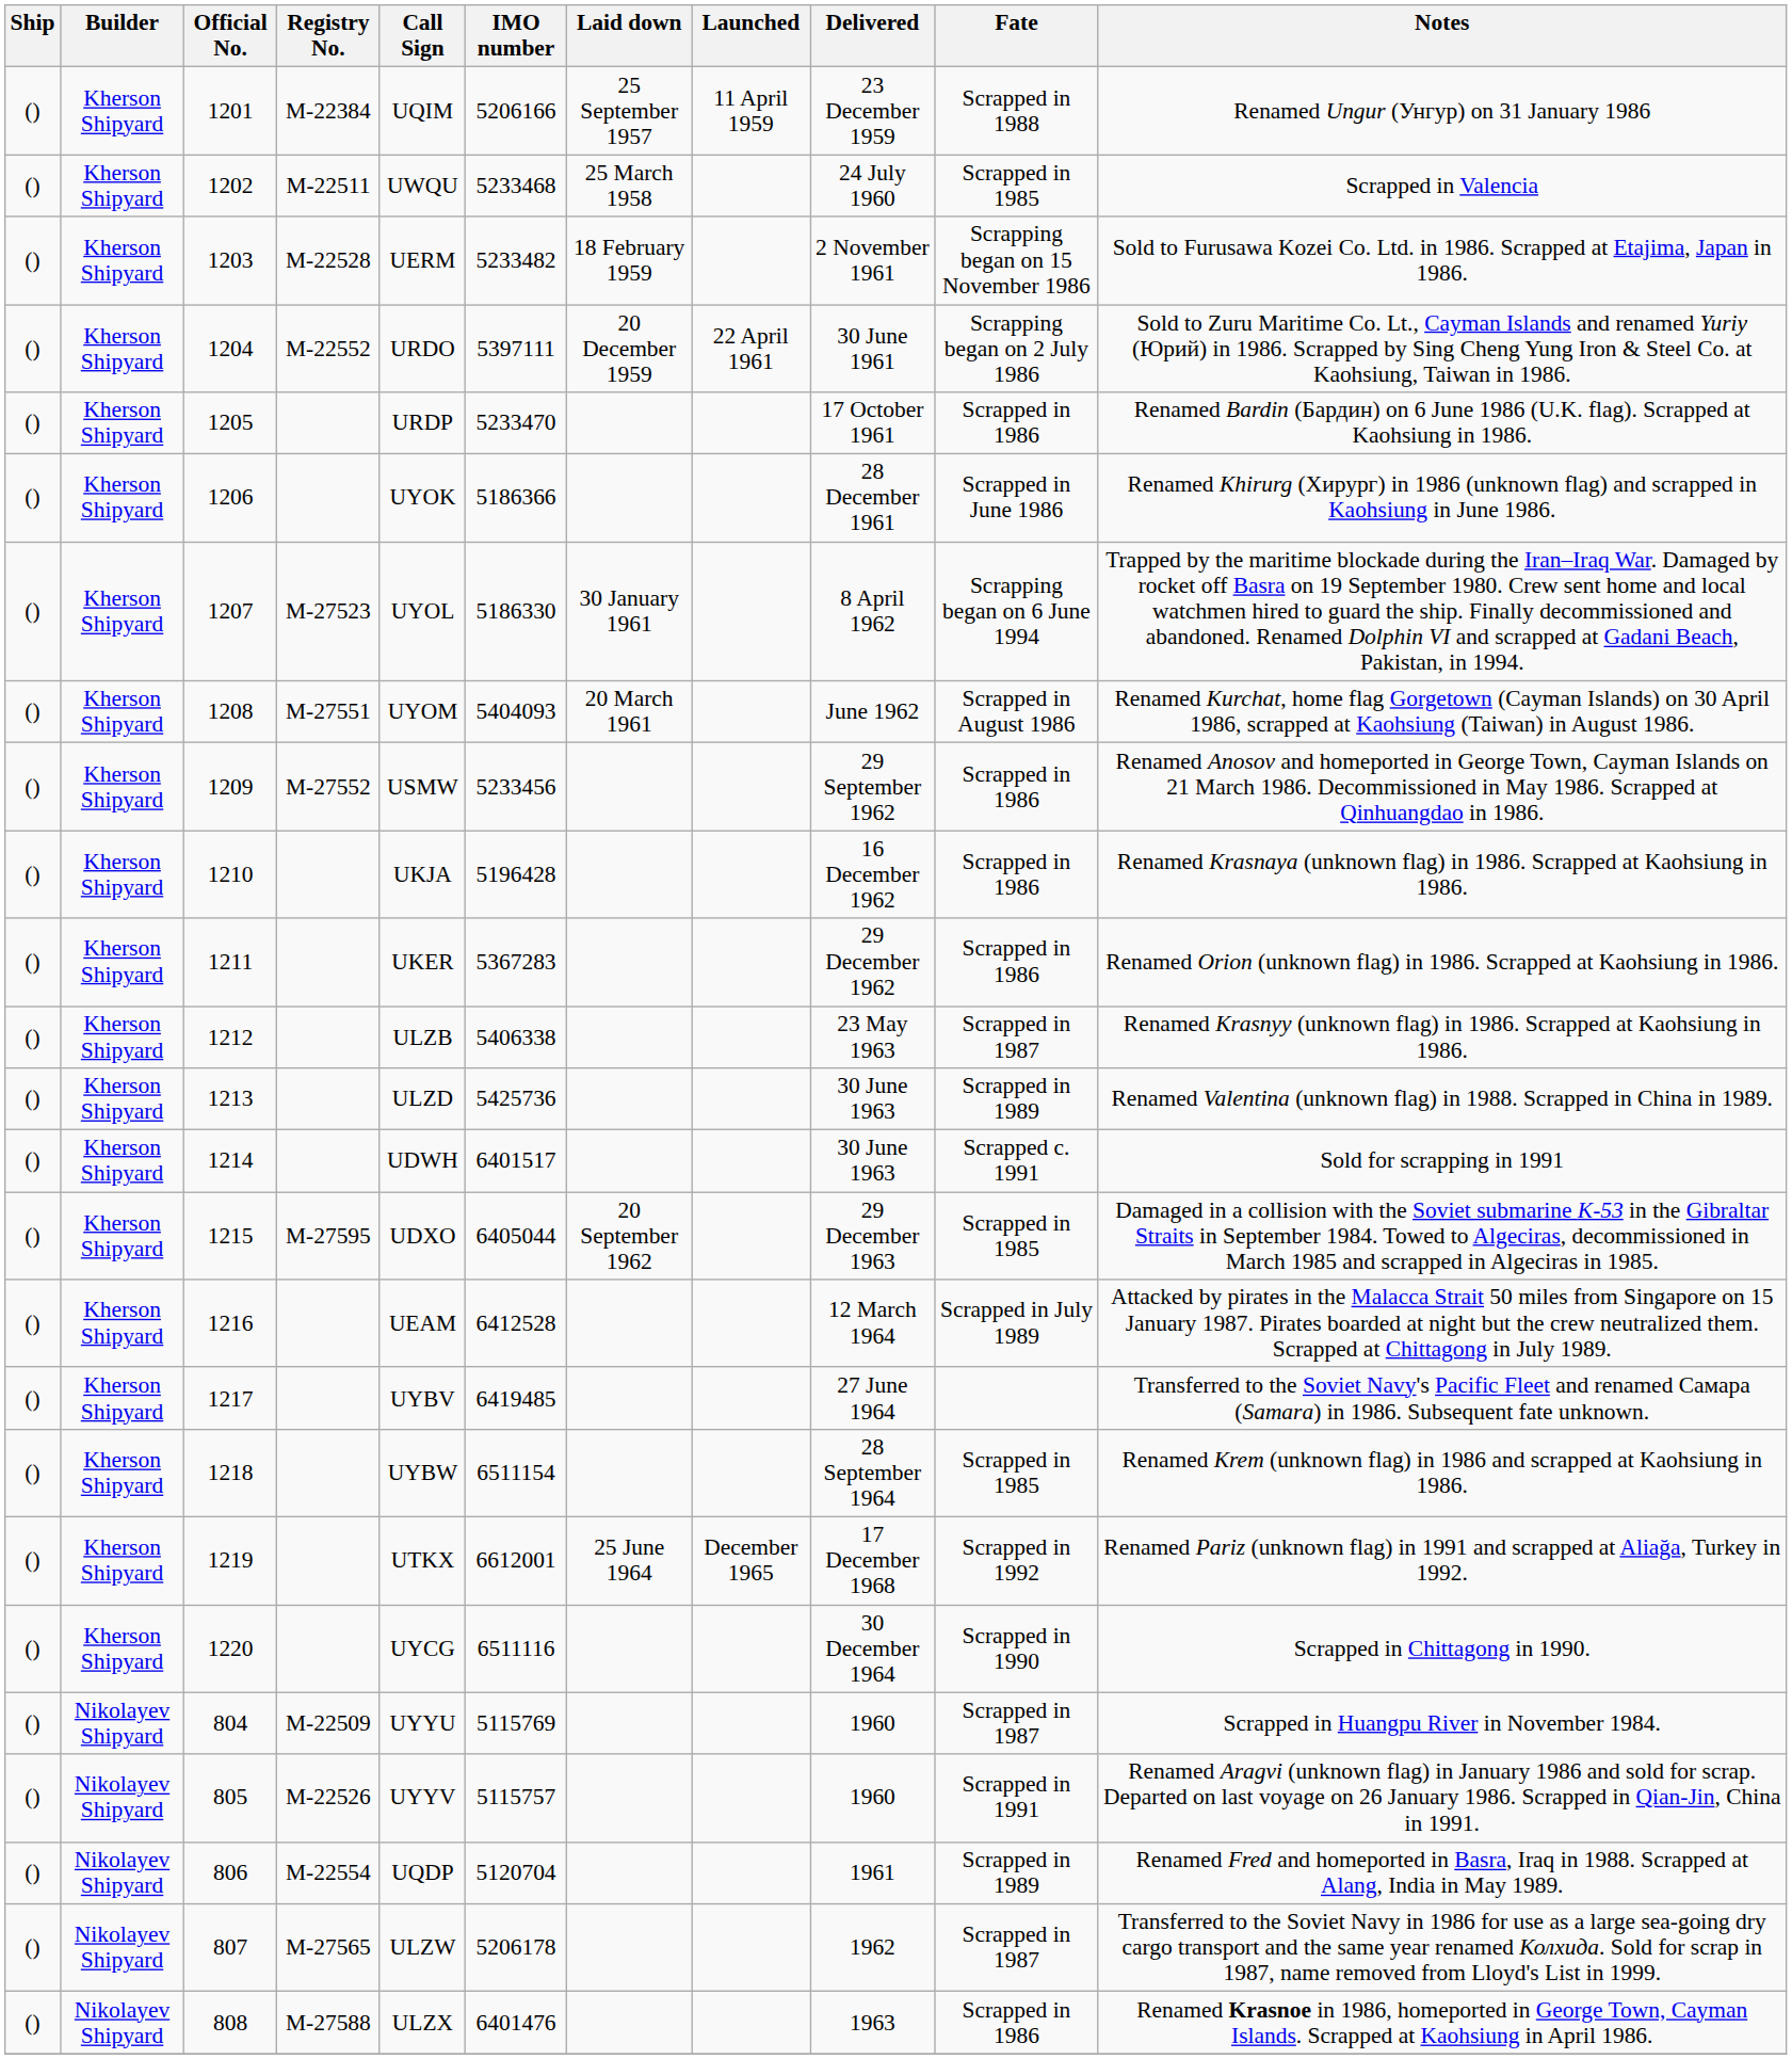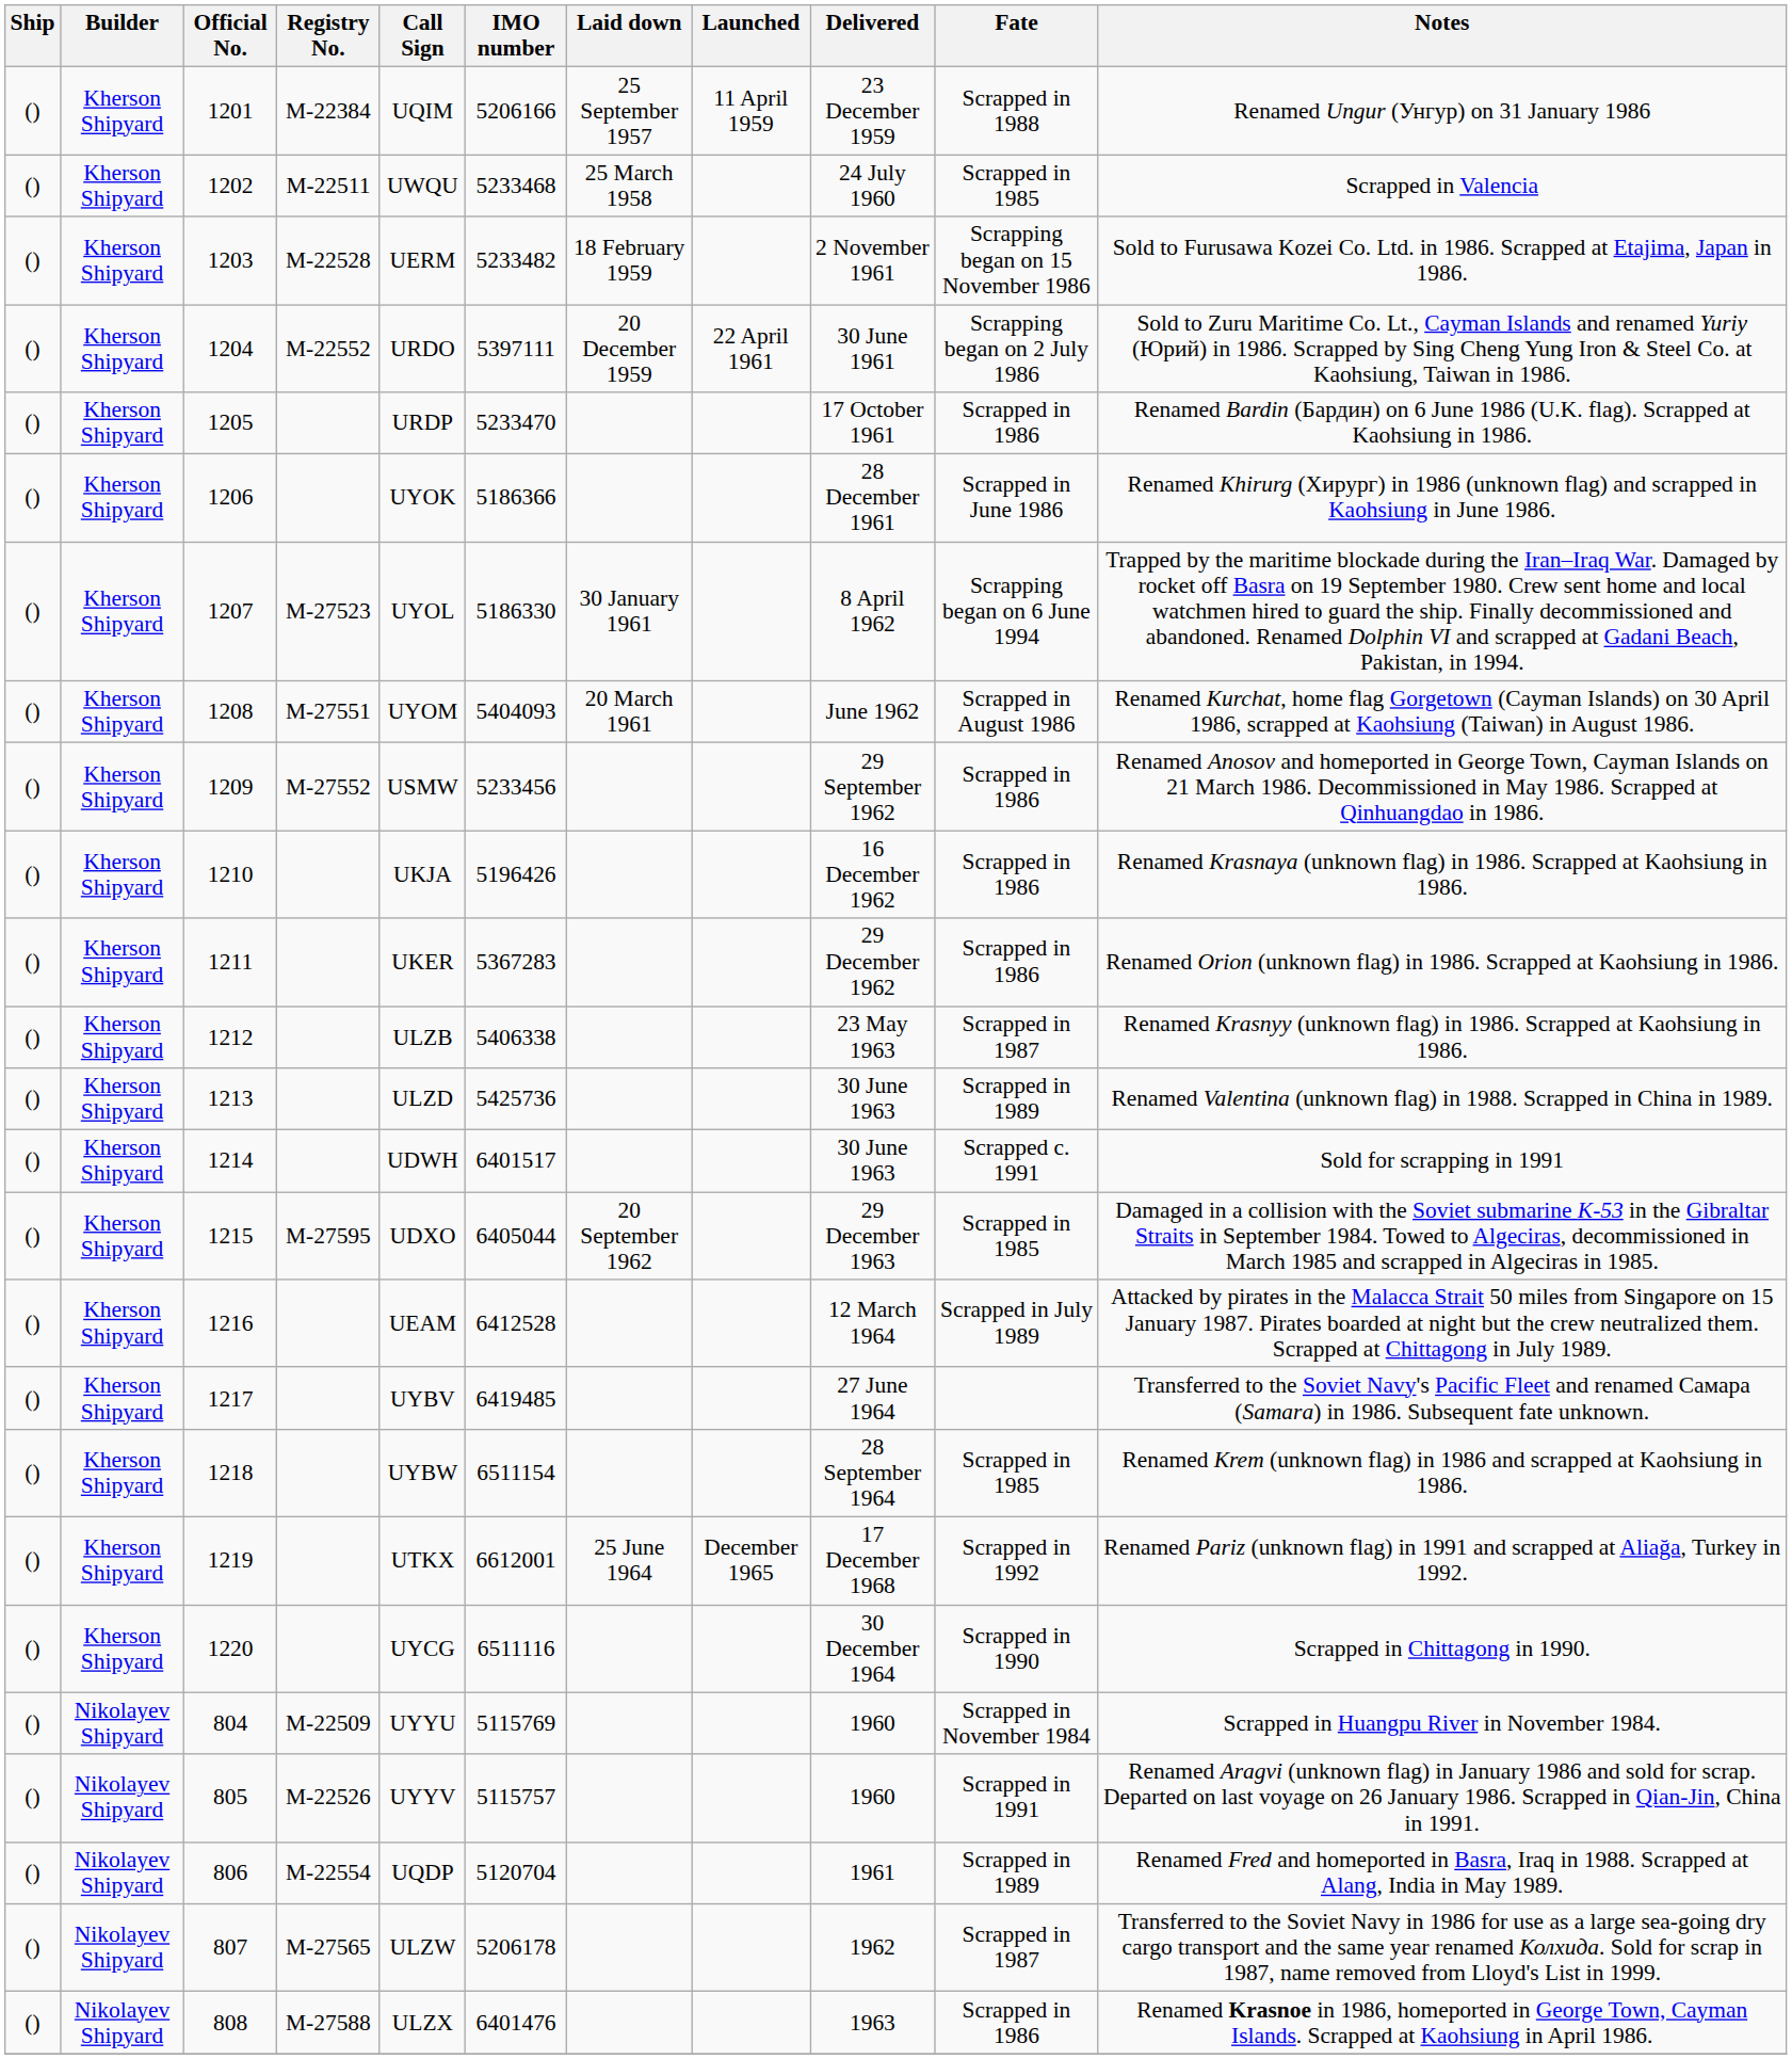1210 | IMO number: 5196428 -> 5196426
804 | Fate: Scrapped in 1987 -> Scrapped in November 1984
